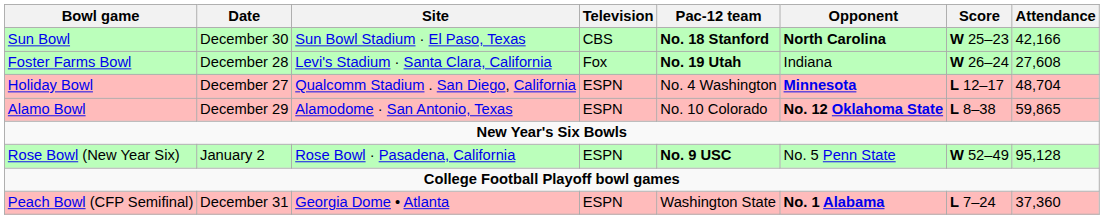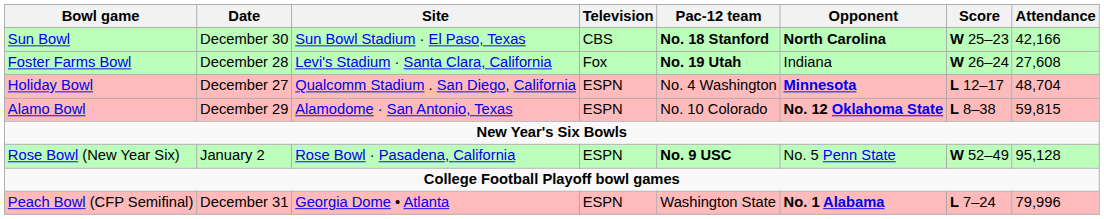Alamo Bowl | Attendance: 59,865 -> 59,815
Peach Bowl (CFP Semifinal) | Attendance: 37,360 -> 79,996
